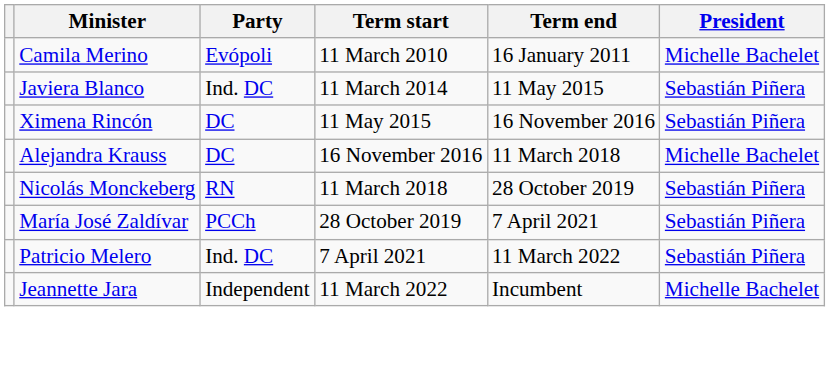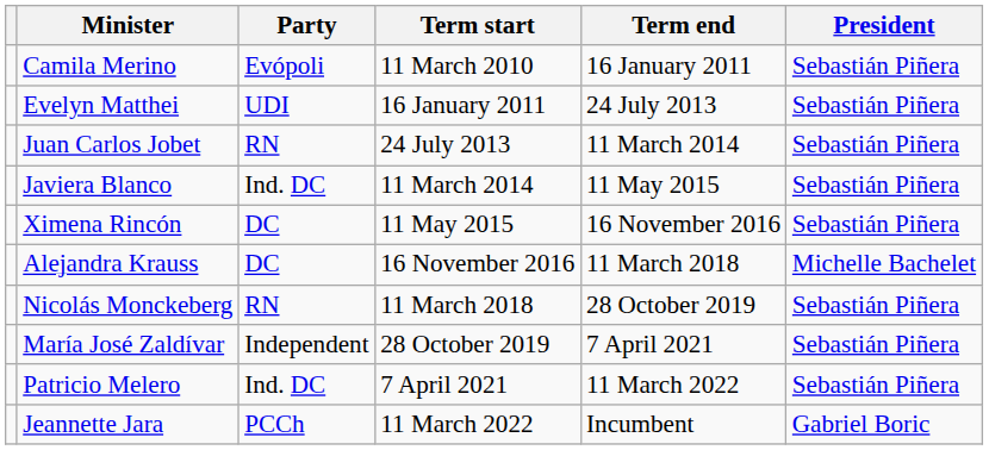Camila Merino | President: Michelle Bachelet -> Sebastián Piñera
+ row: Evelyn Matthei | UDI | 16 January 2011 | 24 July 2013 | Sebastián Piñera
+ row: Juan Carlos Jobet | RN | 24 July 2013 | 11 March 2014 | Sebastián Piñera
María José Zaldívar | Party: PCCh -> Independent
Jeannette Jara | Party: Independent -> PCCh
Jeannette Jara | President: Michelle Bachelet -> Gabriel Boric
